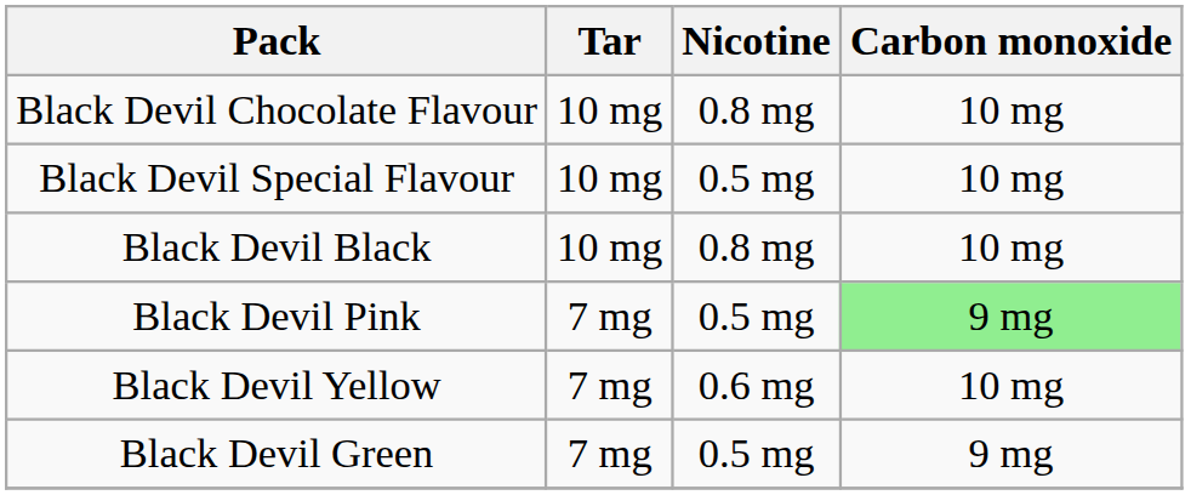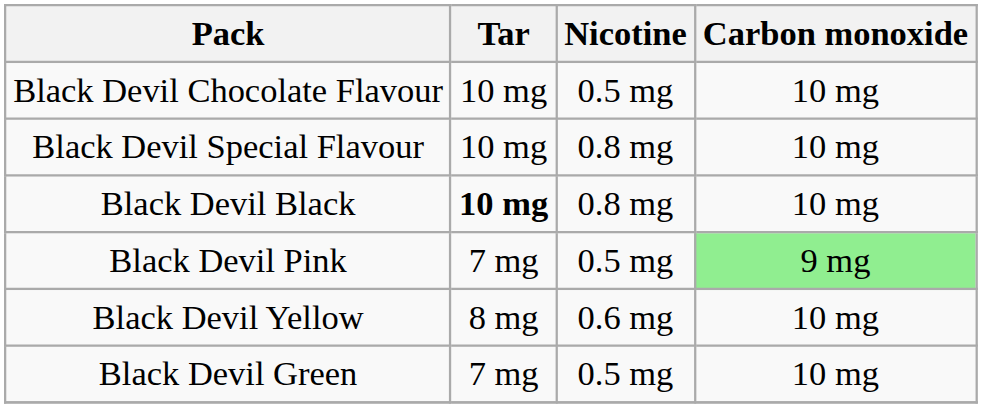Black Devil Chocolate Flavour | Nicotine: 0.8 mg -> 0.5 mg
Black Devil Special Flavour | Nicotine: 0.5 mg -> 0.8 mg
Black Devil Black | Tar: normal -> bold
Black Devil Yellow | Tar: 7 mg -> 8 mg
Black Devil Green | Carbon monoxide: 9 mg -> 10 mg
